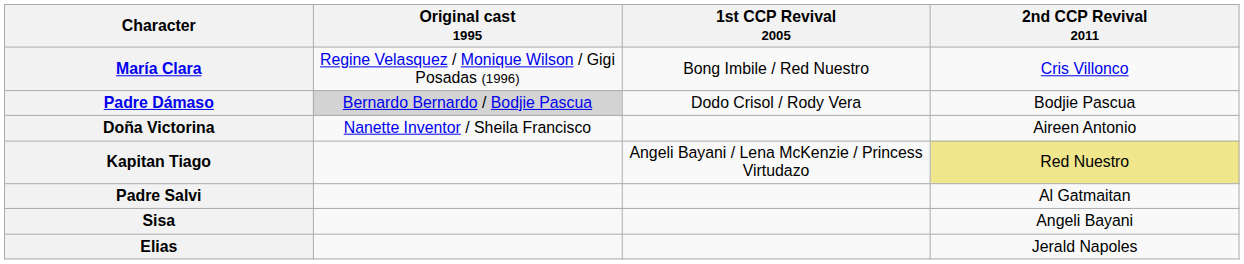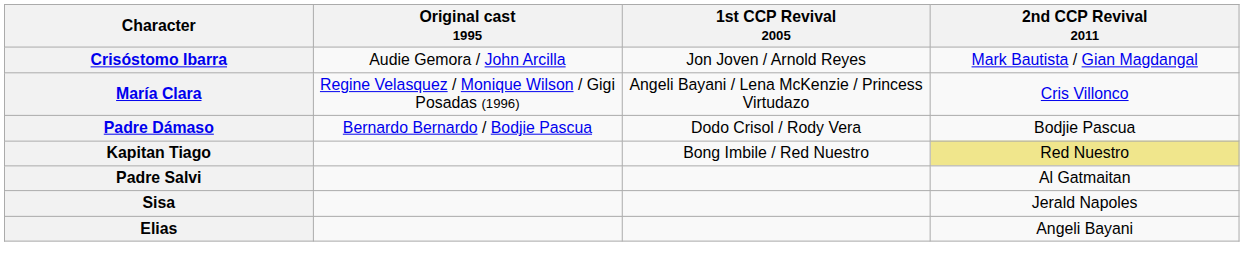+ row: Crisóstomo Ibarra | Audie Gemora / John Arcilla | Jon Joven / Arnold Reyes | Mark Bautista / Gian Magdangal
María Clara | 1st CCP Revival 2005: Bong Imbile / Red Nuestro -> Angeli Bayani / Lena McKenzie / Princess Virtudazo
Padre Dámaso | Original cast 1995: lightgrey background -> no background
- row: Doña Victorina | Nanette Inventor / Sheila Francisco | Aireen Antonio
Kapitan Tiago | 1st CCP Revival 2005: Angeli Bayani / Lena McKenzie / Princess Virtudazo -> Bong Imbile / Red Nuestro
Sisa | 2nd CCP Revival 2011: Angeli Bayani -> Jerald Napoles
Elias | 2nd CCP Revival 2011: Jerald Napoles -> Angeli Bayani
